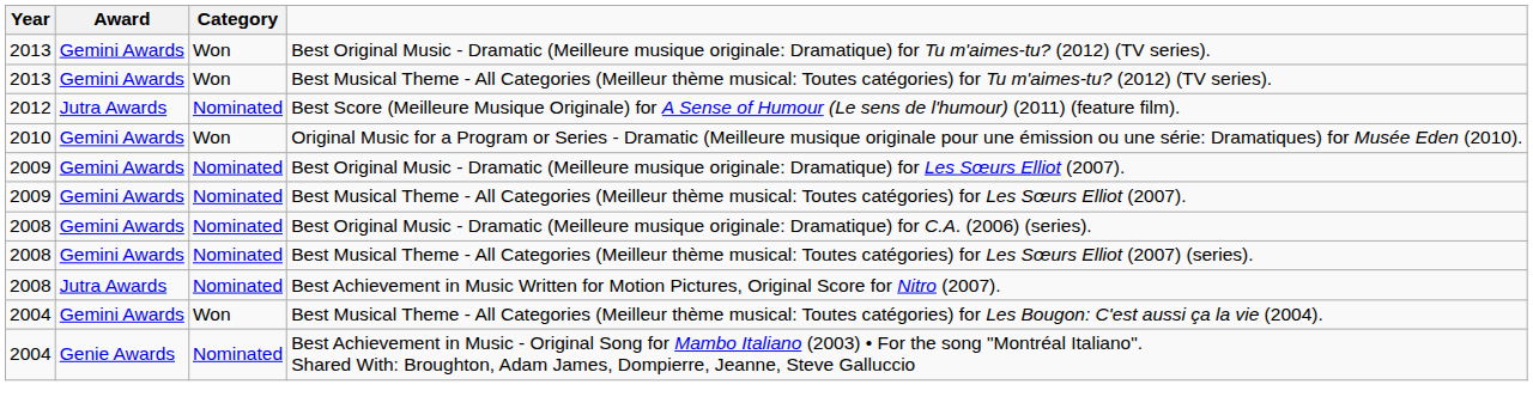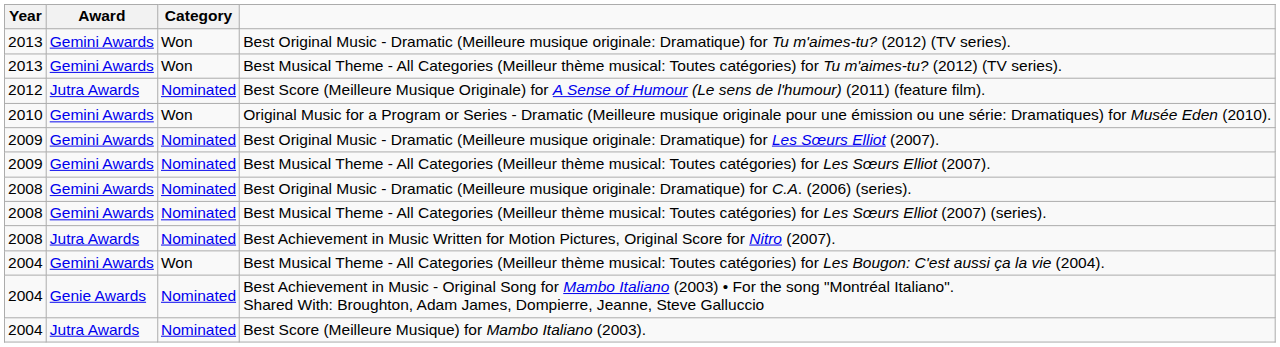+ row: 2004 | Jutra Awards | Nominated | Best Score (Meilleure Musique) for Mambo Italiano (2003).
